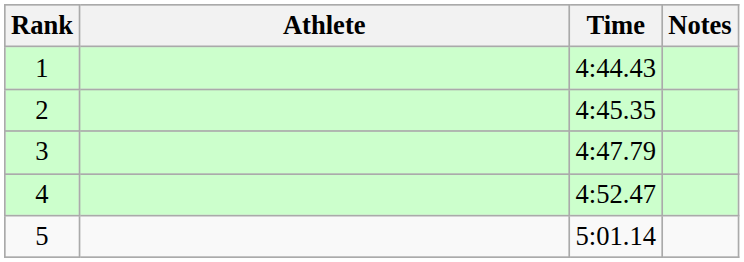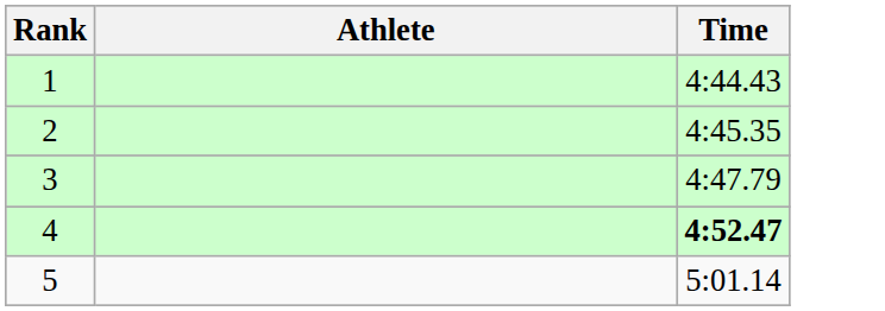- column: Notes
4 | Time: normal -> bold
